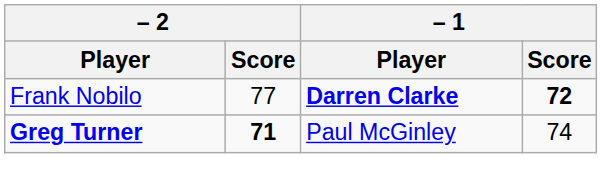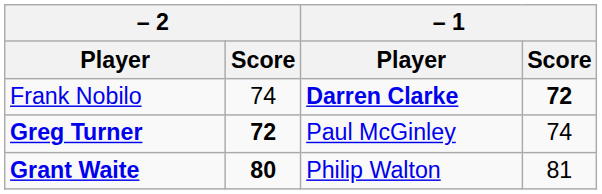Frank Nobilo | – 2 / Score: 77 -> 74
Greg Turner | – 2 / Score: 71 -> 72
+ row: Grant Waite | 80 | Philip Walton | 81
